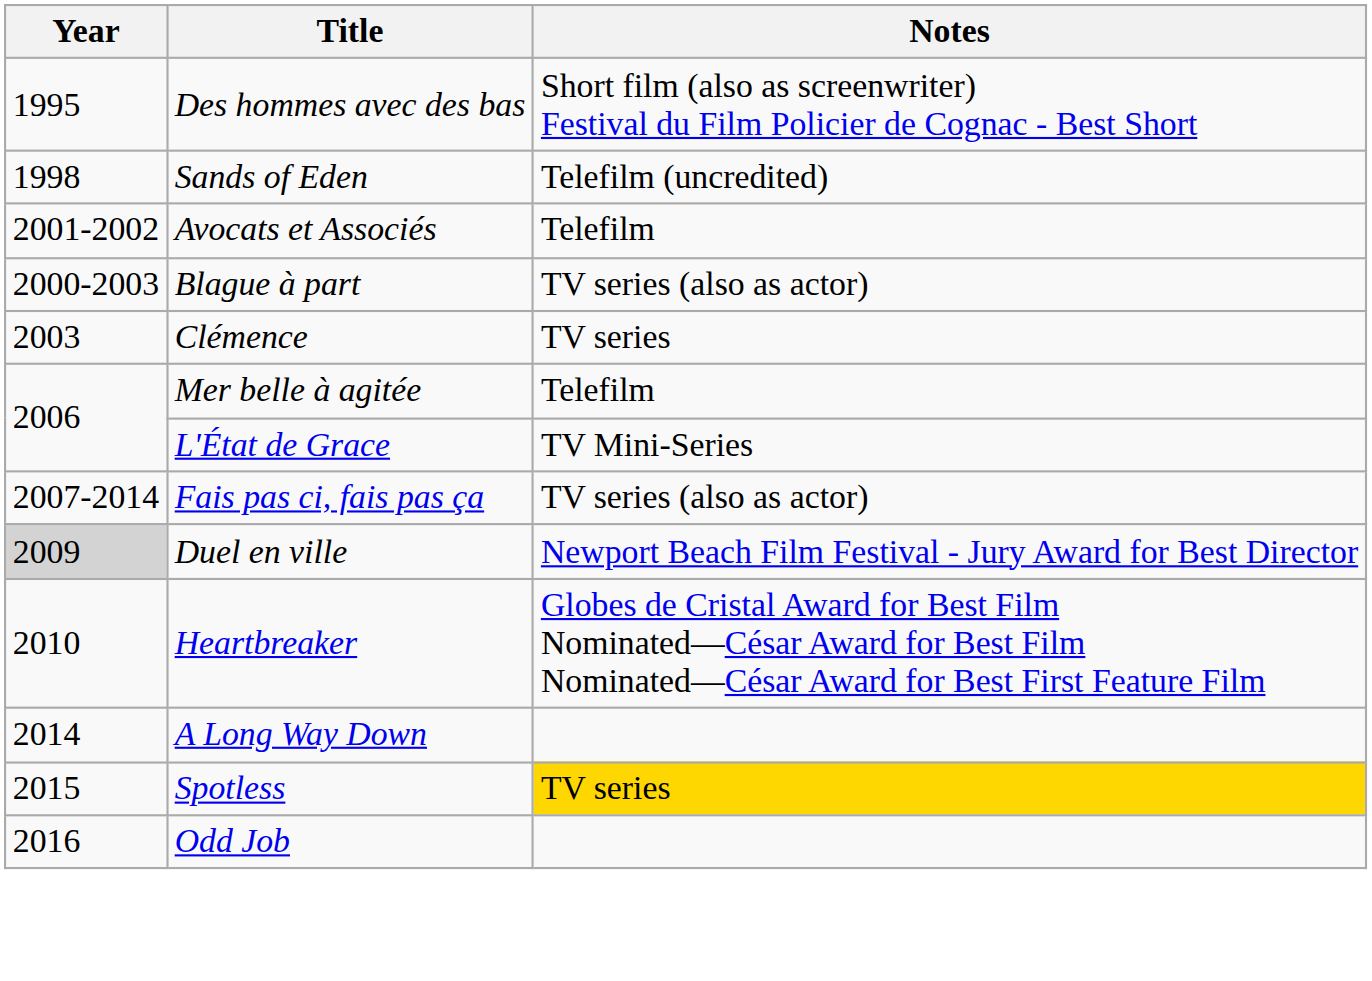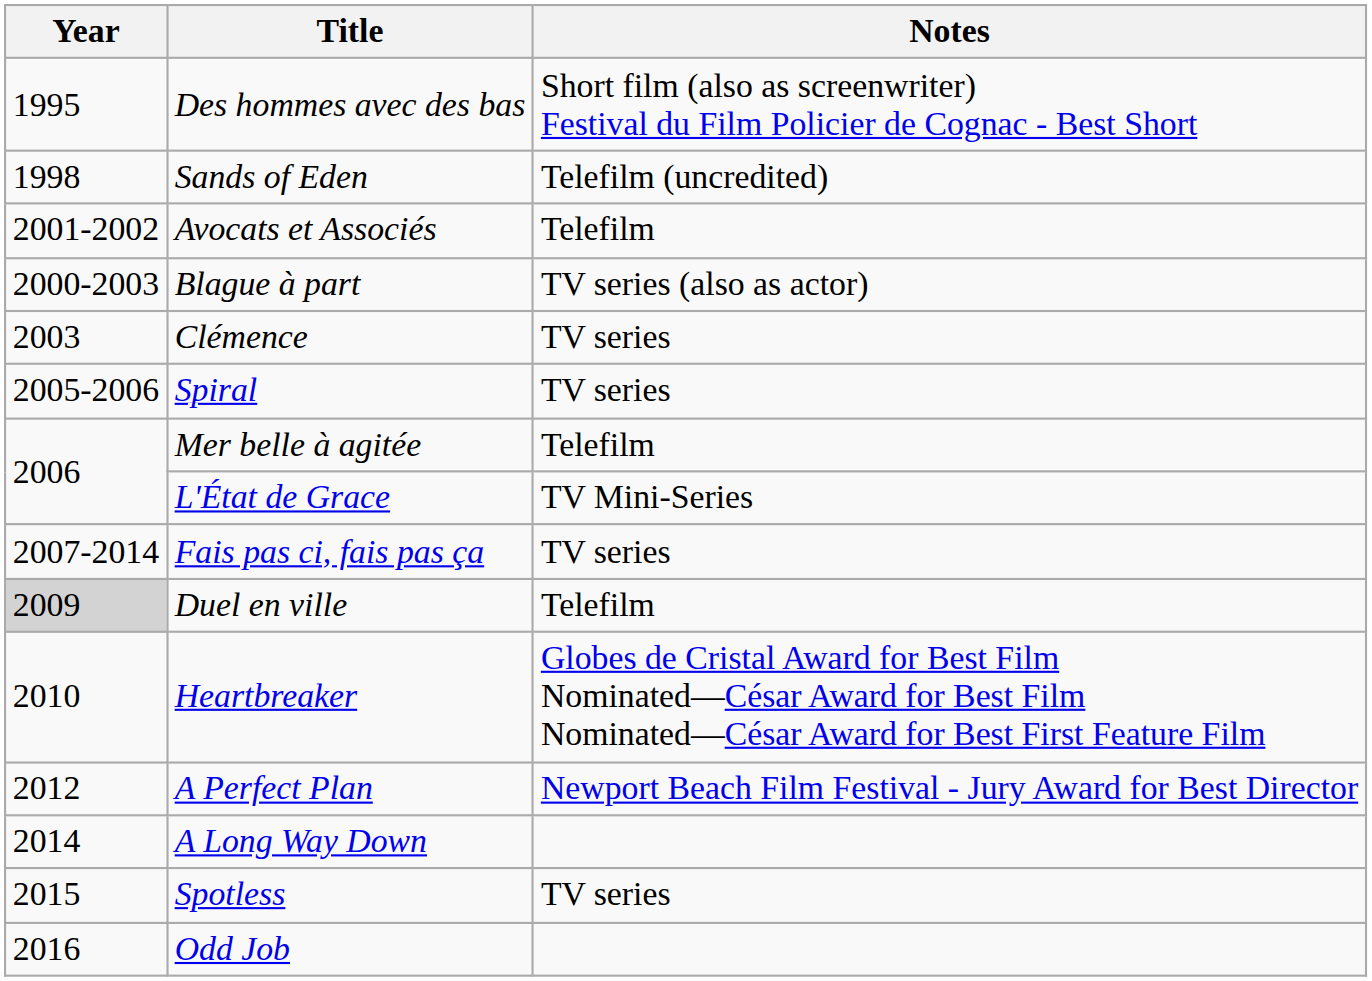+ row: 2005-2006 | Spiral | TV series
Fais pas ci, fais pas ça | Notes: TV series (also as actor) -> TV series
Duel en ville | Notes: Newport Beach Film Festival - Jury Award for Best Director -> Telefilm
+ row: 2012 | A Perfect Plan | Newport Beach Film Festival - Jury Award for Best Director
Spotless | Notes: gold background -> no background
